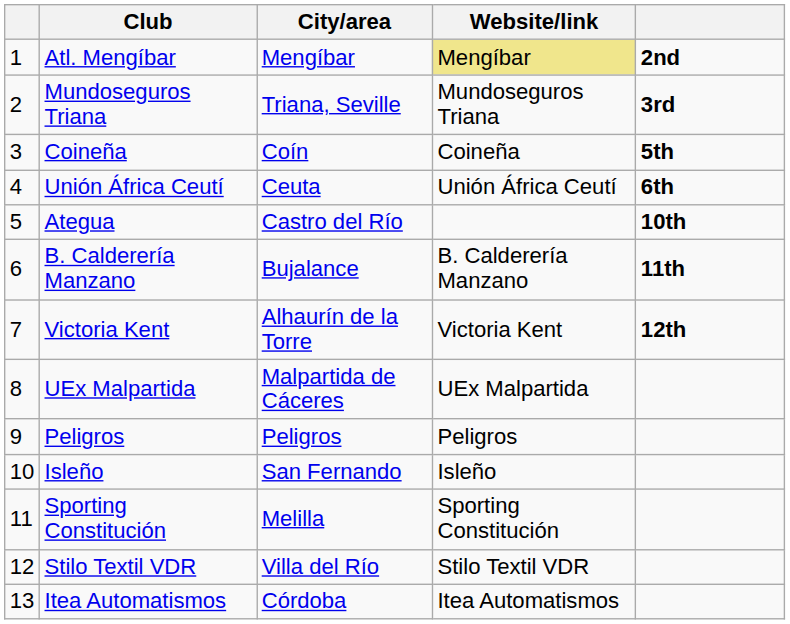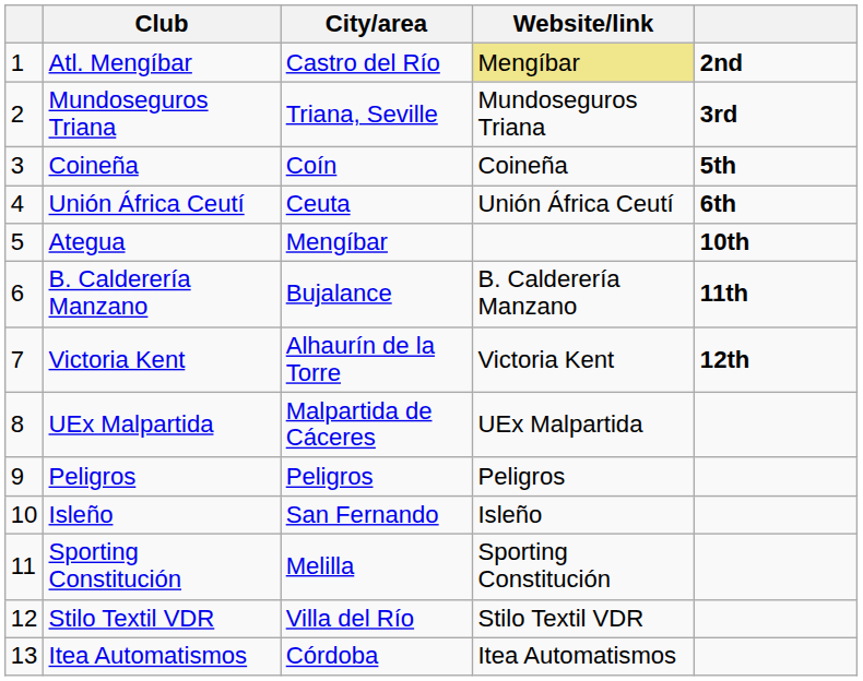Atl. Mengíbar | City/area: Mengíbar -> Castro del Río
Ategua | City/area: Castro del Río -> Mengíbar
